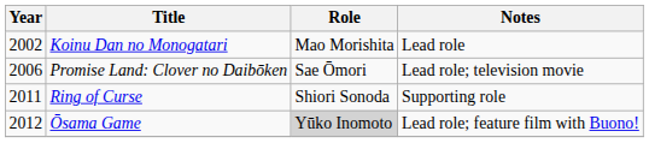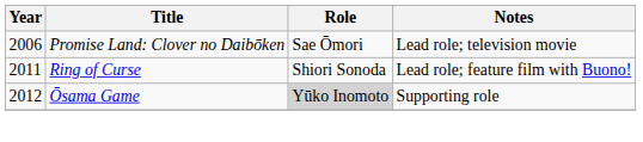- row: 2002 | Koinu Dan no Monogatari | Mao Morishita | Lead role
Ring of Curse | Notes: Supporting role -> Lead role; feature film with Buono!
Ōsama Game | Notes: Lead role; feature film with Buono! -> Supporting role
